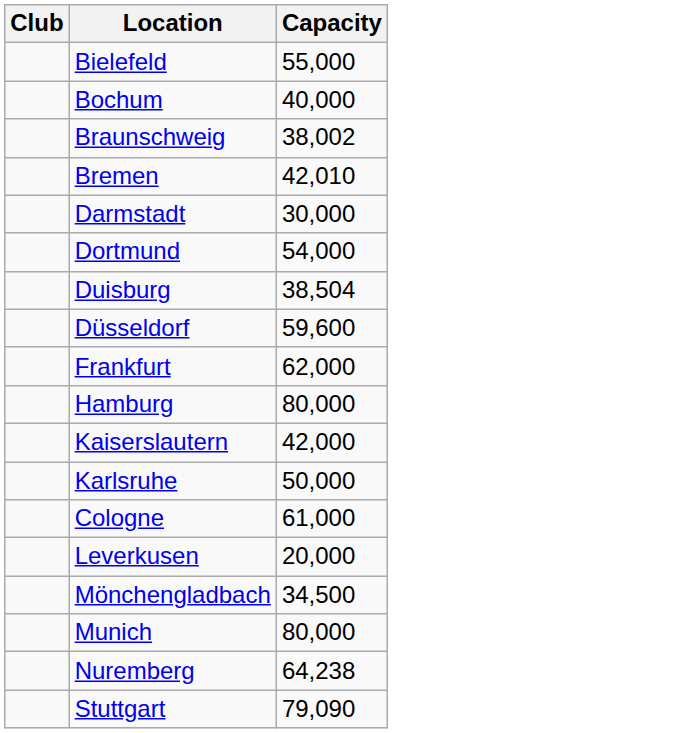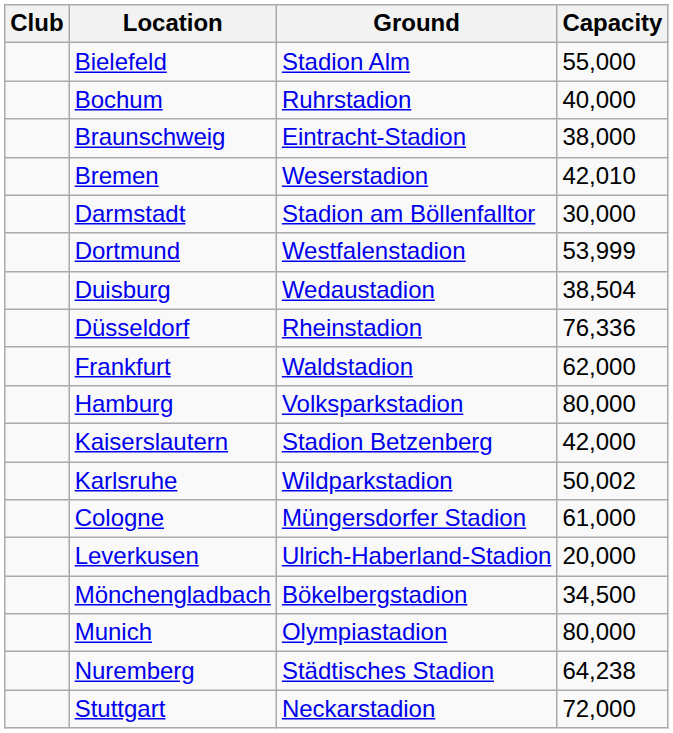+ column: Ground | Stadion Alm | Ruhrstadion | Eintracht-Stadion | Weserstadion | Stadion am Böllenfalltor | Westfalenstadion | Wedaustadion | Rheinstadion | Waldstadion | Volksparkstadion | Stadion Betzenberg | Wildparkstadion | Müngersdorfer Stadion | Ulrich-Haberland-Stadion | Bökelbergstadion | Olympiastadion | Städtisches Stadion | Neckarstadion
Braunschweig | Capacity: 38,002 -> 38,000
Dortmund | Capacity: 54,000 -> 53,999
Düsseldorf | Capacity: 59,600 -> 76,336
Karlsruhe | Capacity: 50,000 -> 50,002
Stuttgart | Capacity: 79,090 -> 72,000
